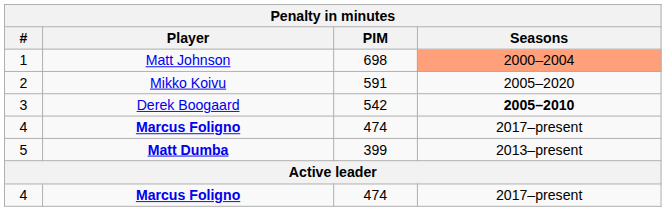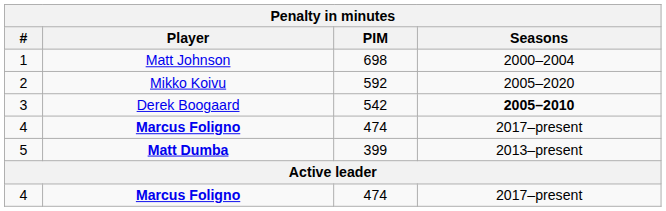1 | Seasons: lightsalmon background -> no background
2 | PIM: 591 -> 592
